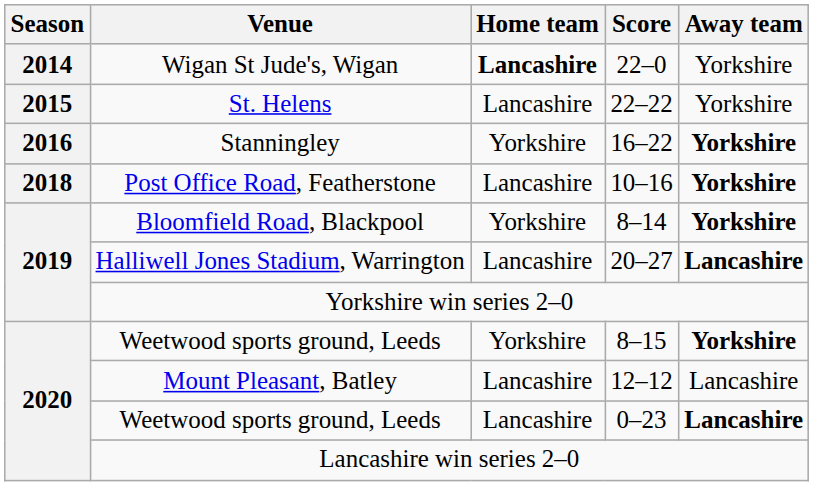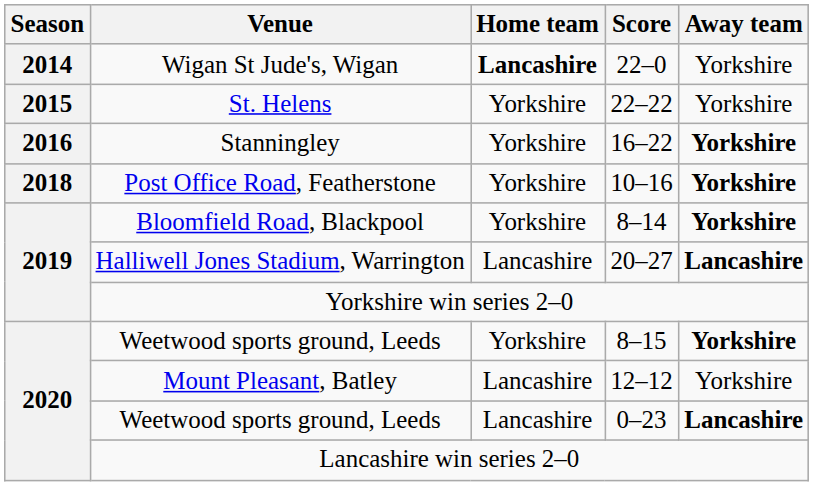St. Helens | Home team: Lancashire -> Yorkshire
Post Office Road, Featherstone | Home team: Lancashire -> Yorkshire
Mount Pleasant, Batley | Away team: Lancashire -> Yorkshire
